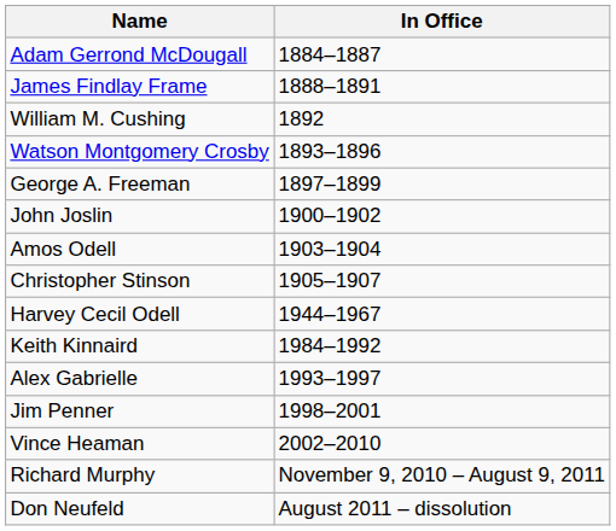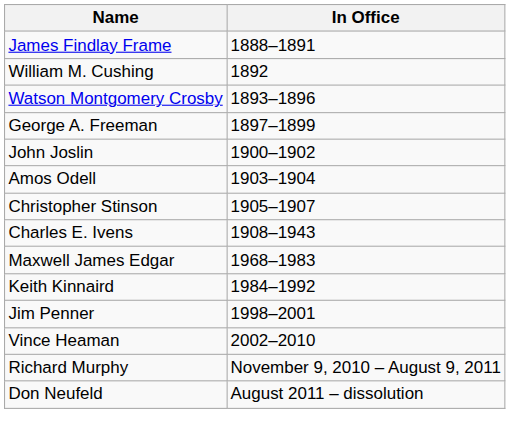- row: Adam Gerrond McDougall | 1884–1887
+ row: Charles E. Ivens | 1908–1943
- row: Harvey Cecil Odell | 1944–1967
+ row: Maxwell James Edgar | 1968–1983
- row: Alex Gabrielle | 1993–1997
